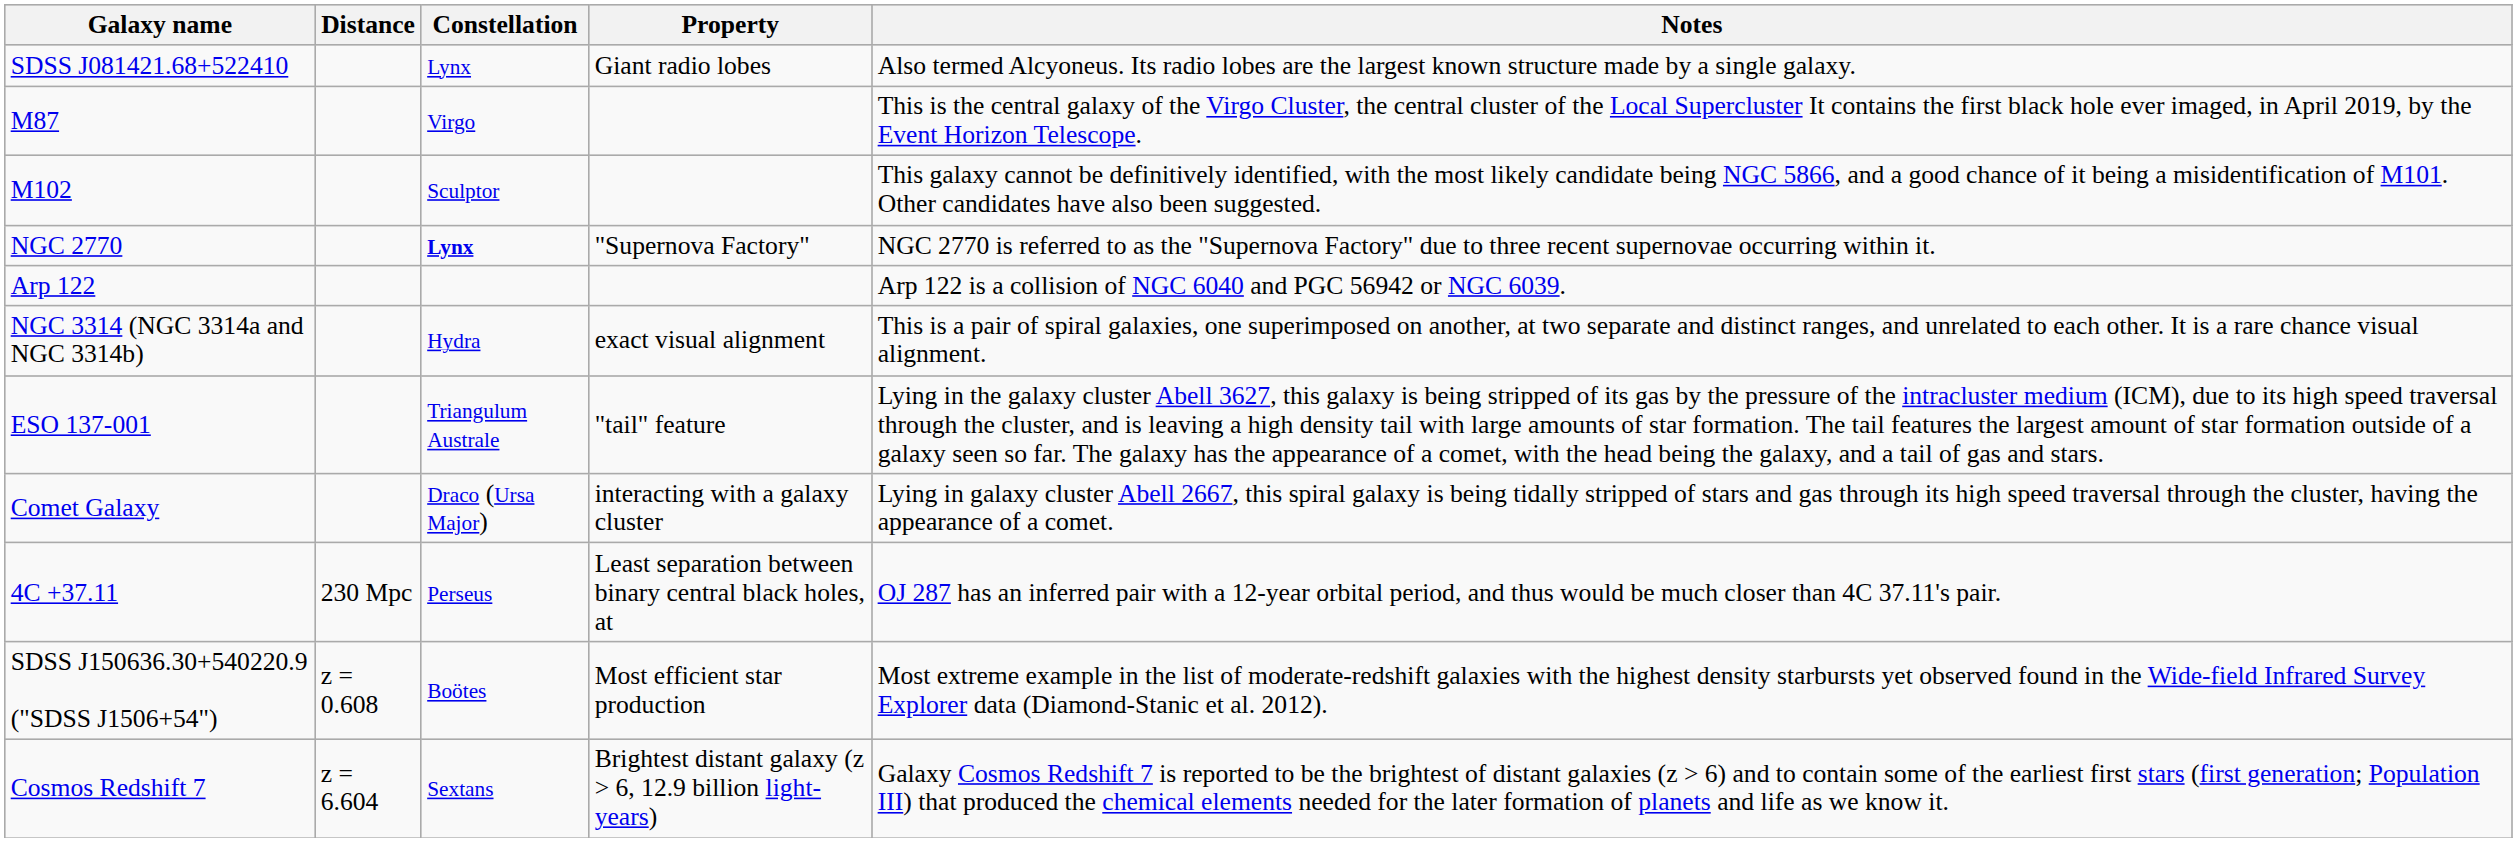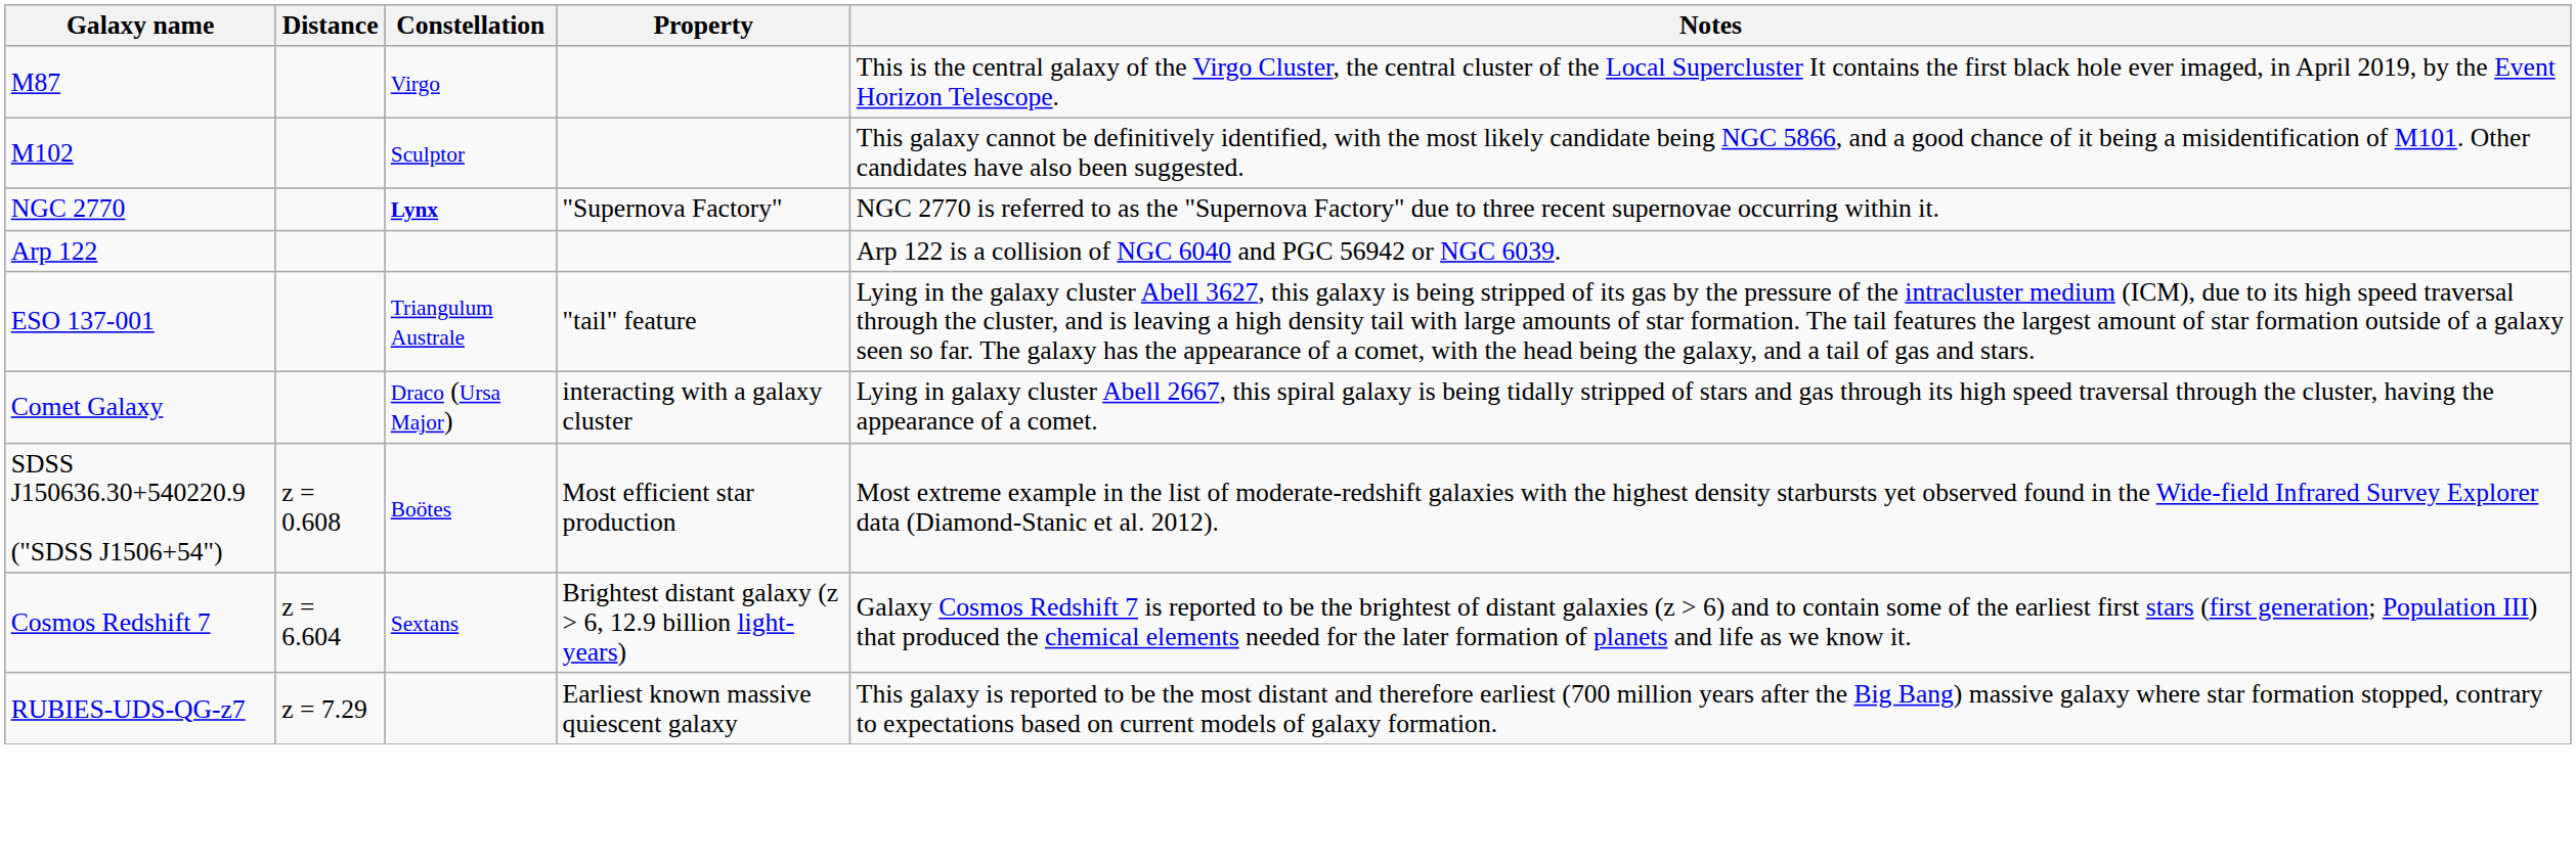- row: SDSS J081421.68+522410 | Lynx | Giant radio lobes | Also termed Alcyoneus. Its radio lobes are the largest known structure made by a single galaxy.
- row: NGC 3314 (NGC 3314a and NGC 3314b) | Hydra | exact visual alignment | This is a pair of spiral galaxies, one superimposed on another, at two separate and distinct ranges, and unrelated to each other. It is a rare chance visual alignment.
- row: 4C +37.11 | 230 Mpc | Perseus | Least separation between binary central black holes, at | OJ 287 has an inferred pair with a 12-year orbital period, and thus would be much closer than 4C 37.11's pair.
+ row: RUBIES-UDS-QG-z7 | z = 7.29 | Earliest known massive quiescent galaxy | This galaxy is reported to be the most distant and therefore earliest (700 million years after the Big Bang) massive galaxy where star formation stopped, contrary to expectations based on current models of galaxy formation.
